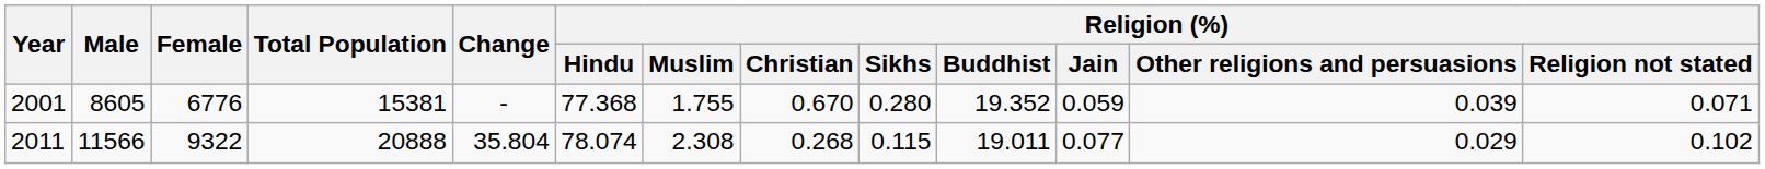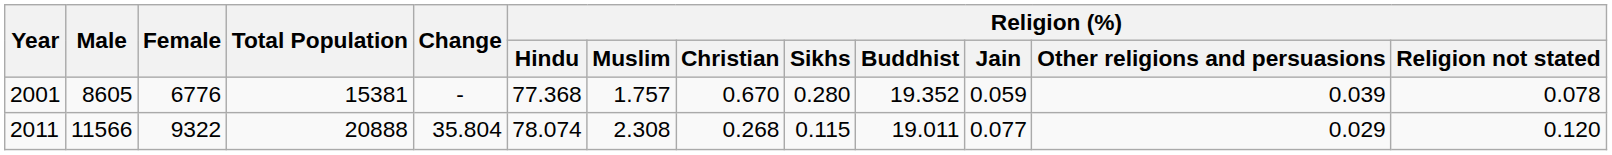2001 | Religion (%) / Muslim: 1.755 -> 1.757
2001 | Religion (%) / Religion not stated: 0.071 -> 0.078
2011 | Religion (%) / Religion not stated: 0.102 -> 0.120
